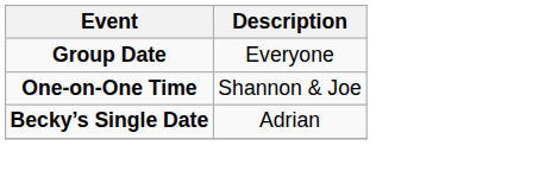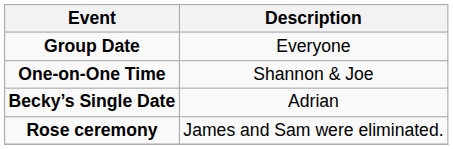+ row: Rose ceremony | James and Sam were eliminated.
